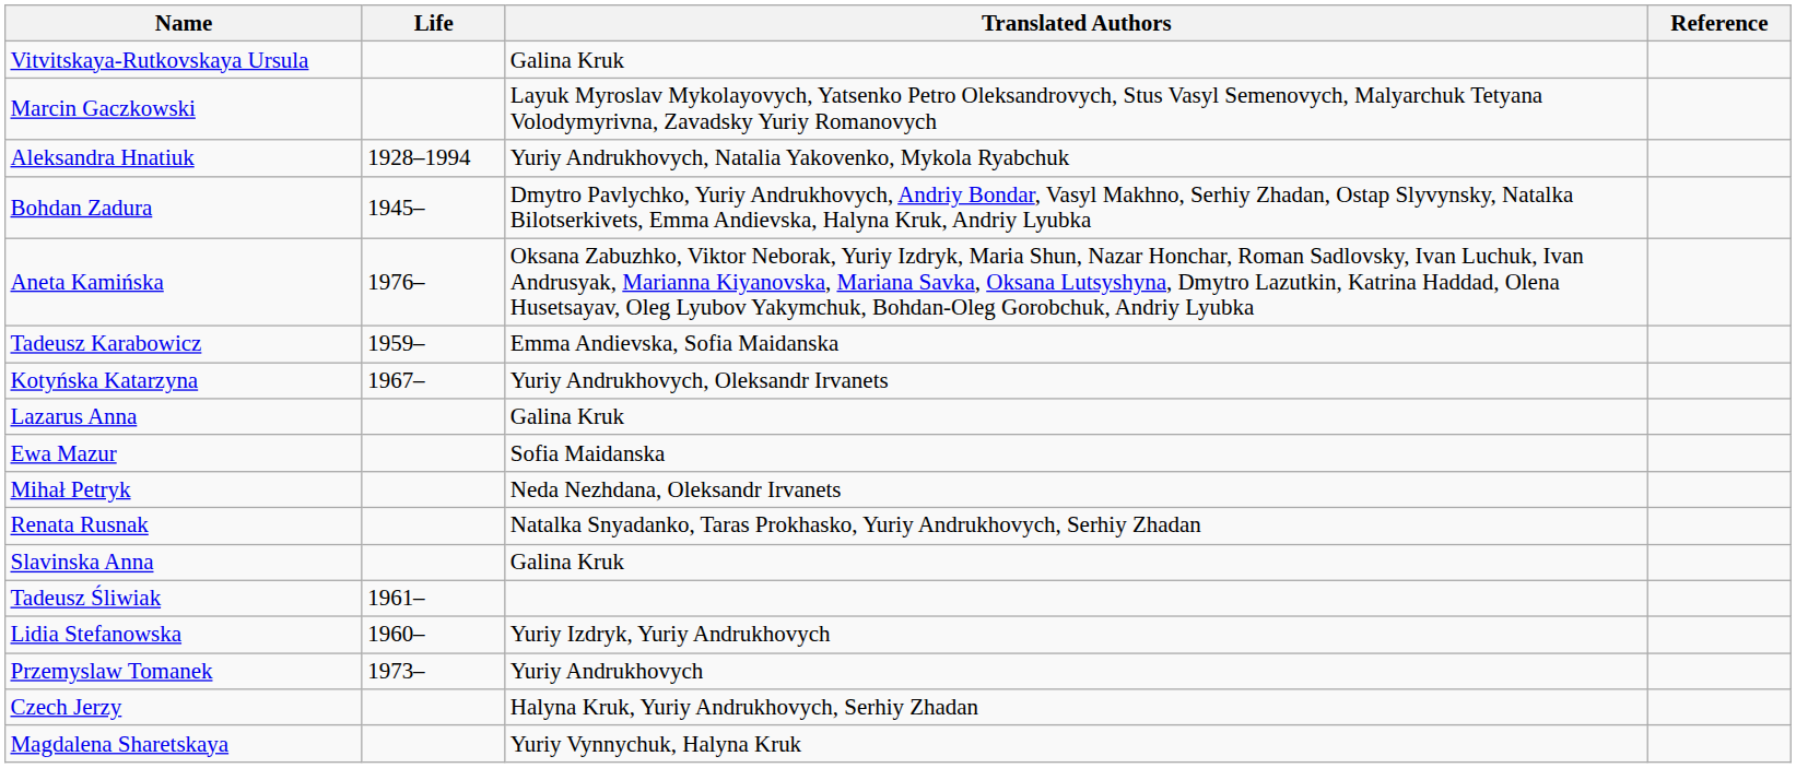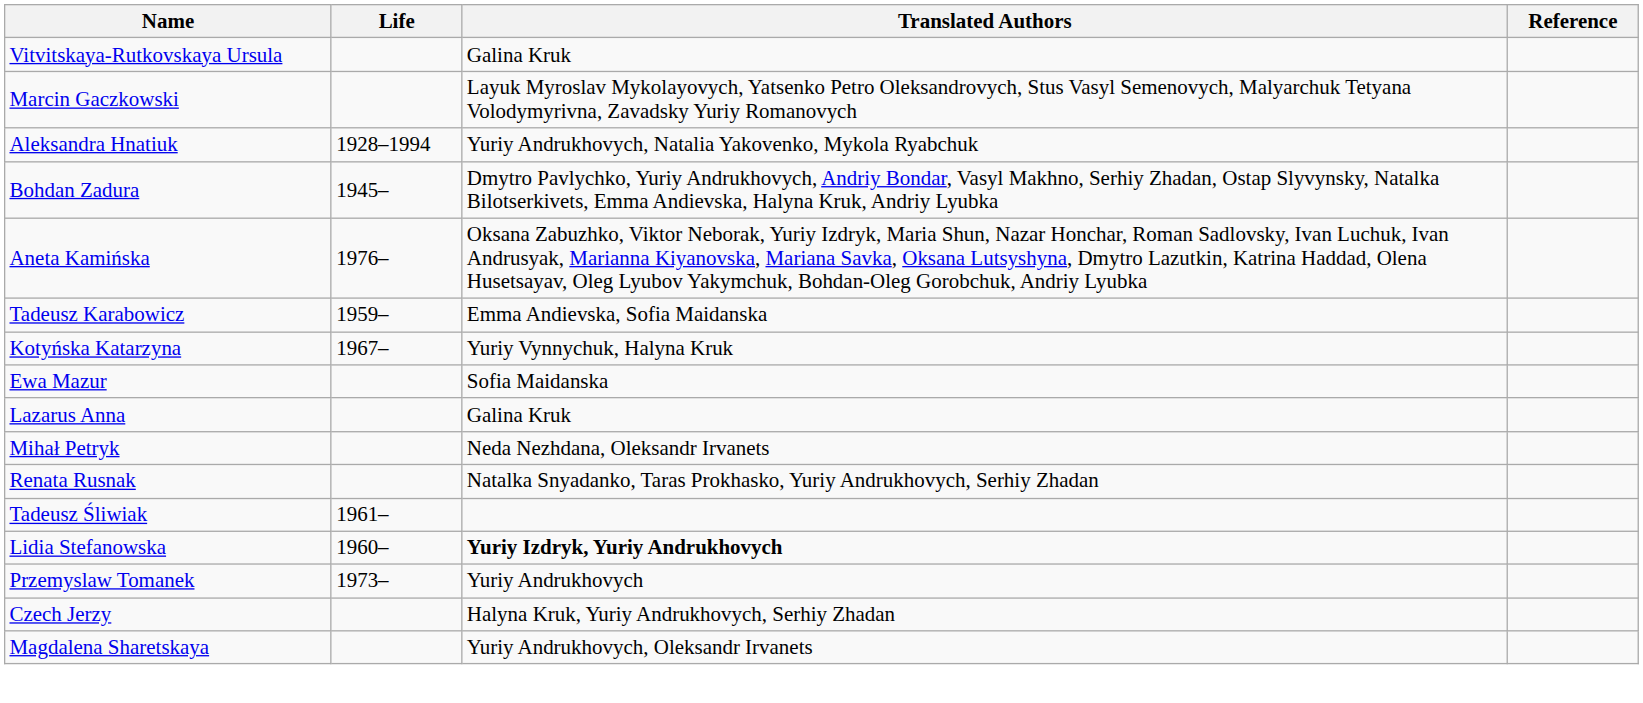Kotyńska Katarzyna | Translated Authors: Yuriy Andrukhovych, Oleksandr Irvanets -> Yuriy Vynnychuk, Halyna Kruk
rows swapped: Lazarus Anna <-> Ewa Mazur
- row: Slavinska Anna | Galina Kruk
Lidia Stefanowska | Translated Authors: normal -> bold
Magdalena Sharetskaya | Translated Authors: Yuriy Vynnychuk, Halyna Kruk -> Yuriy Andrukhovych, Oleksandr Irvanets
